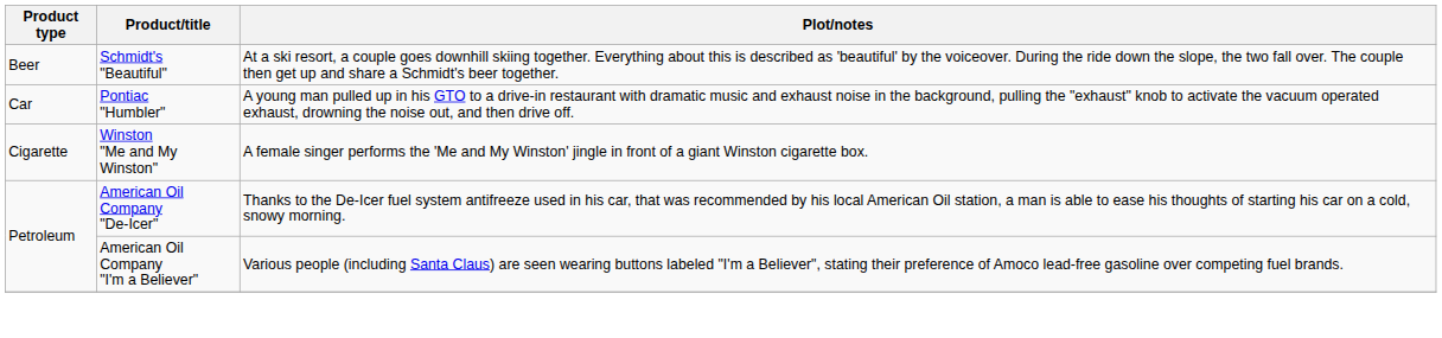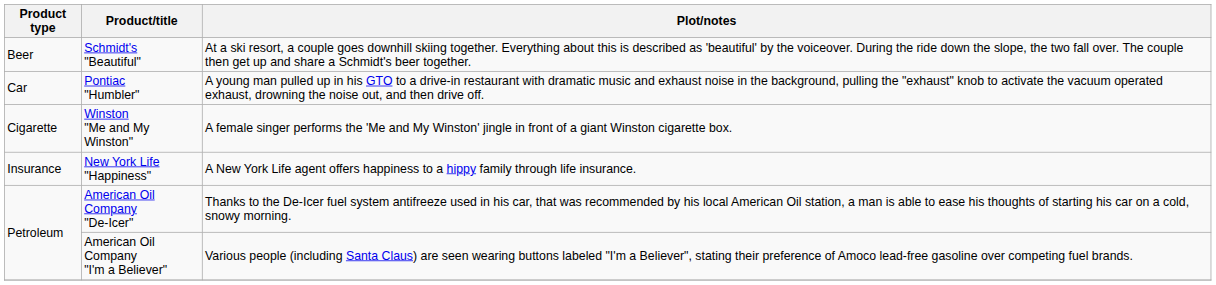+ row: Insurance | New York Life "Happiness" | A New York Life agent offers happiness to a hippy family through life insurance.
